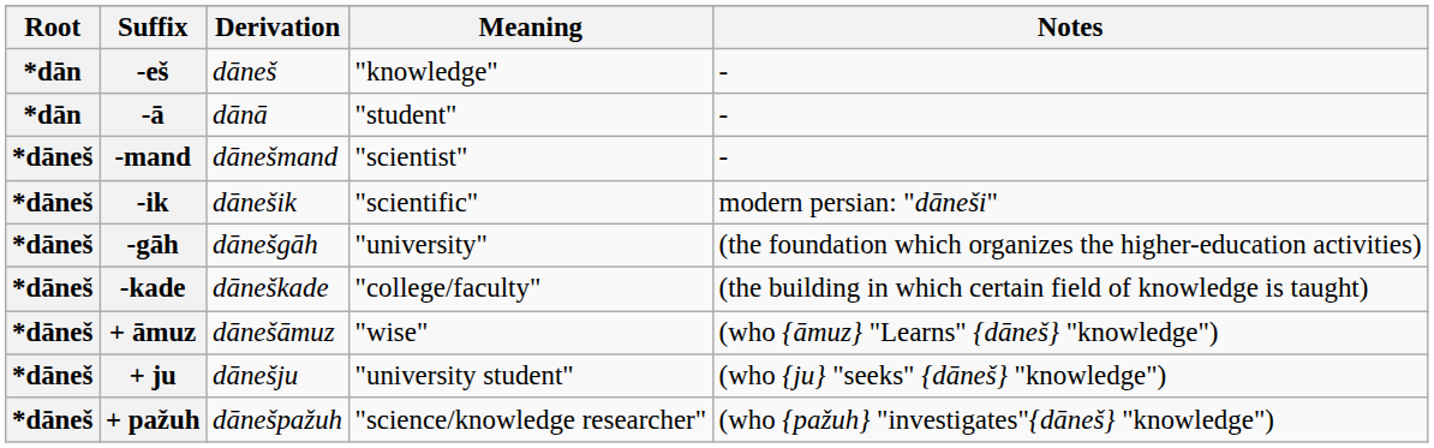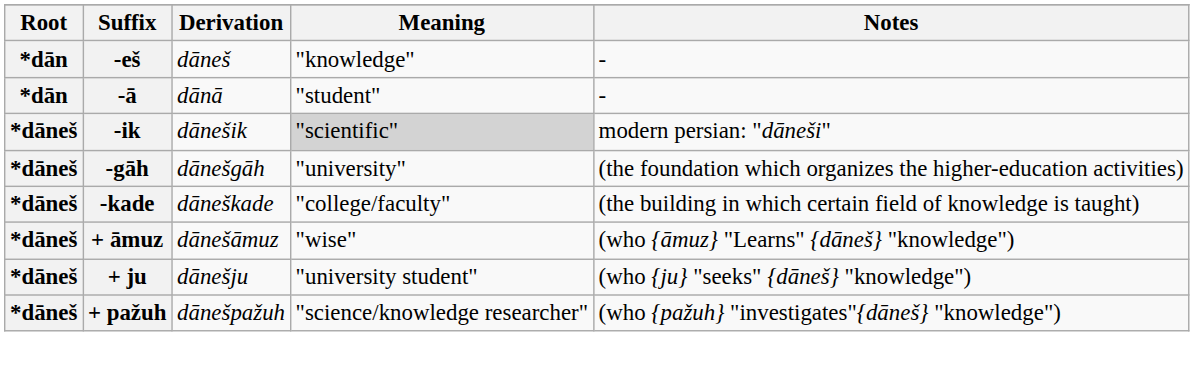- row: *dāneš | -mand | dānešmand | "scientist" | -
-ik | Meaning: no background -> lightgrey background
